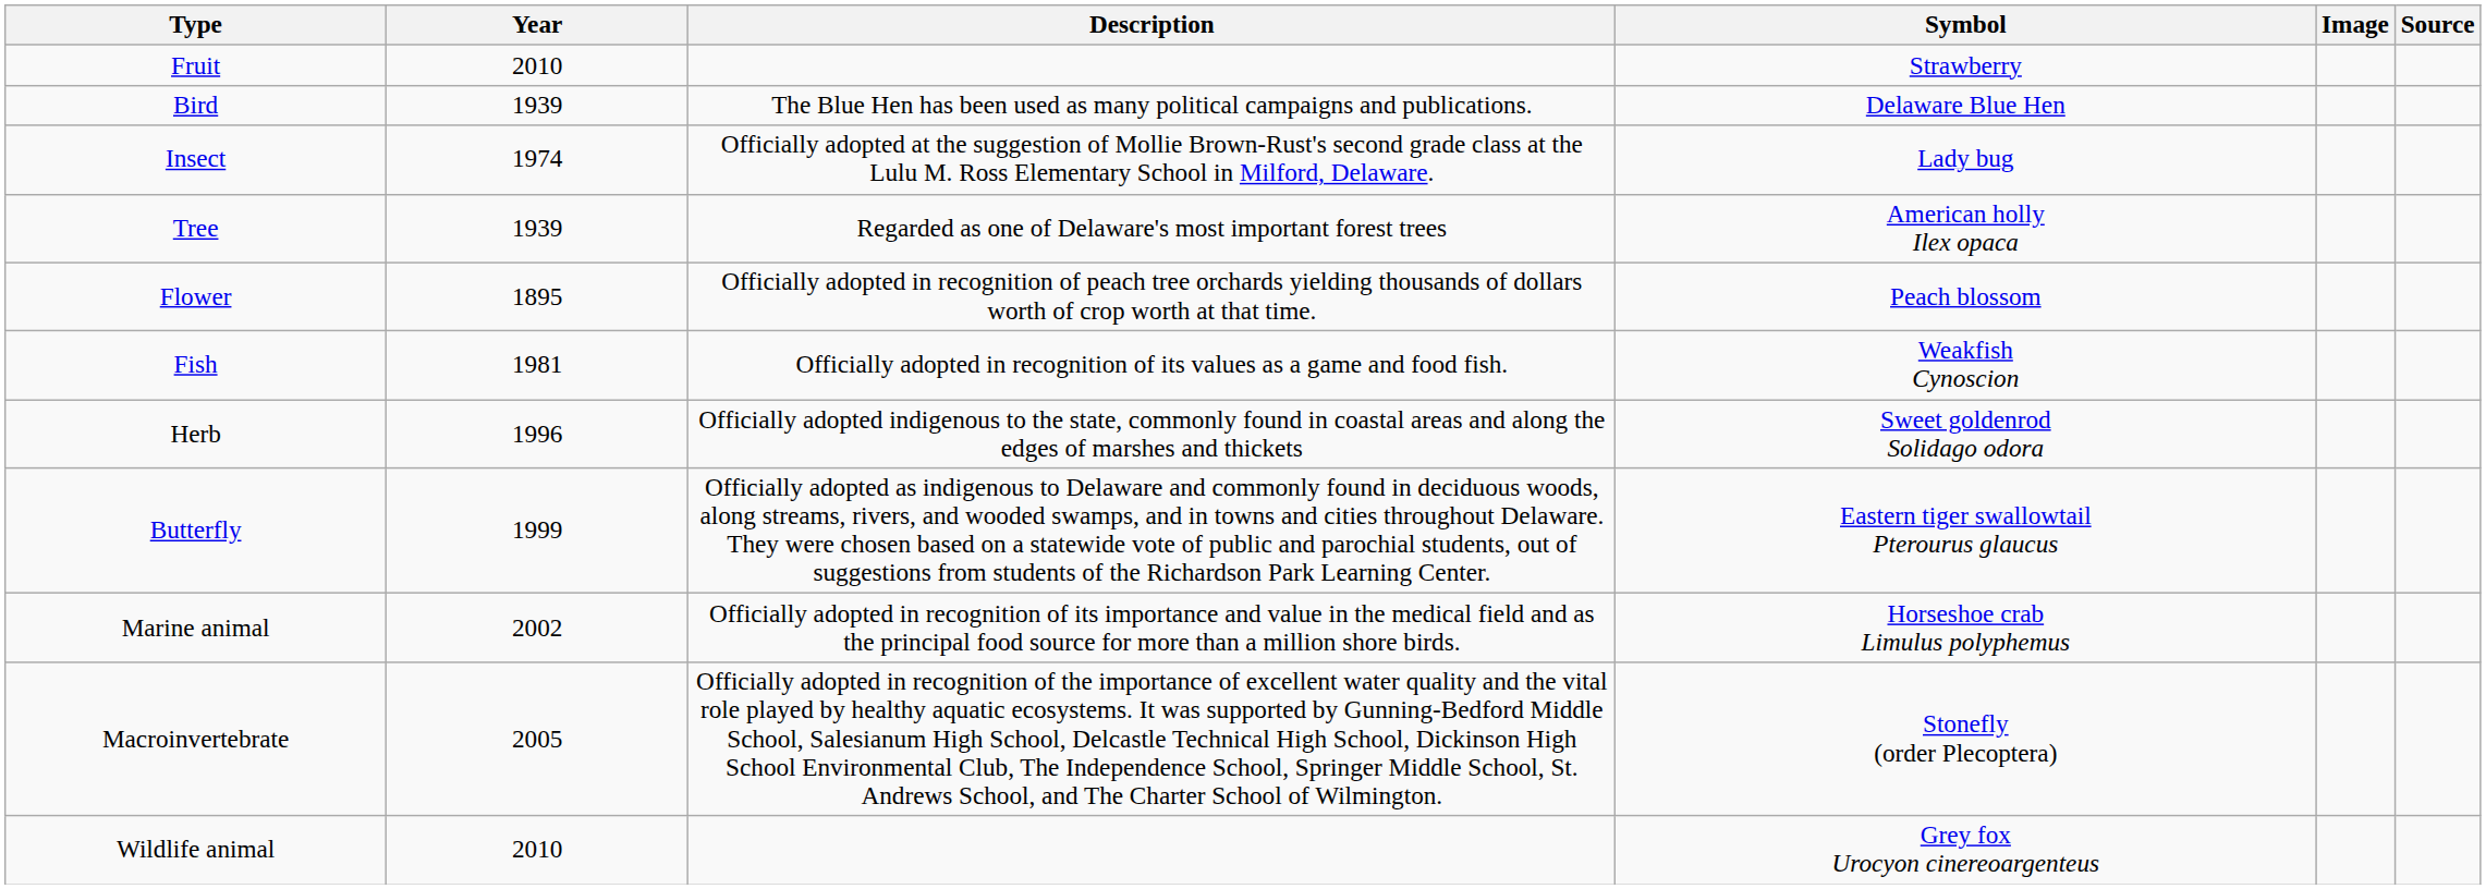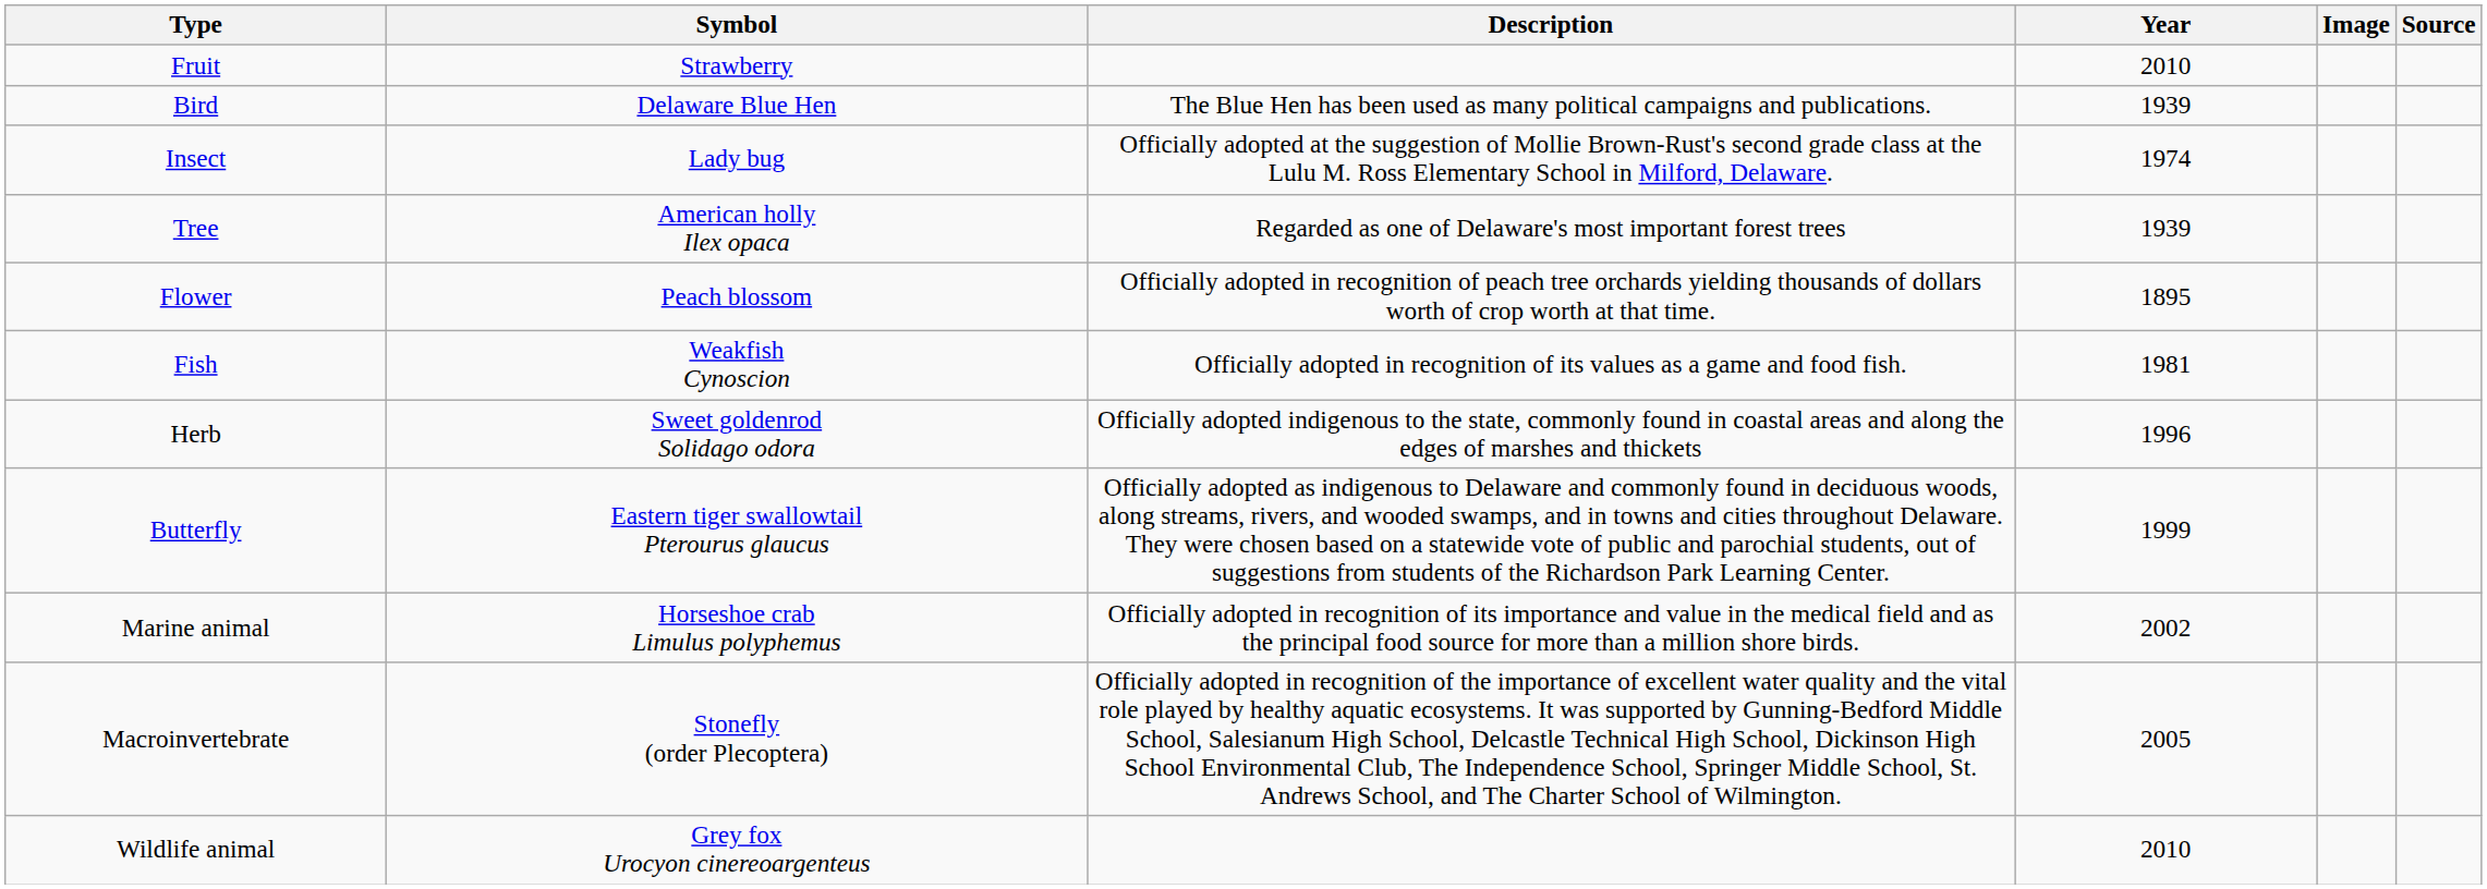columns swapped: Symbol <-> Year
